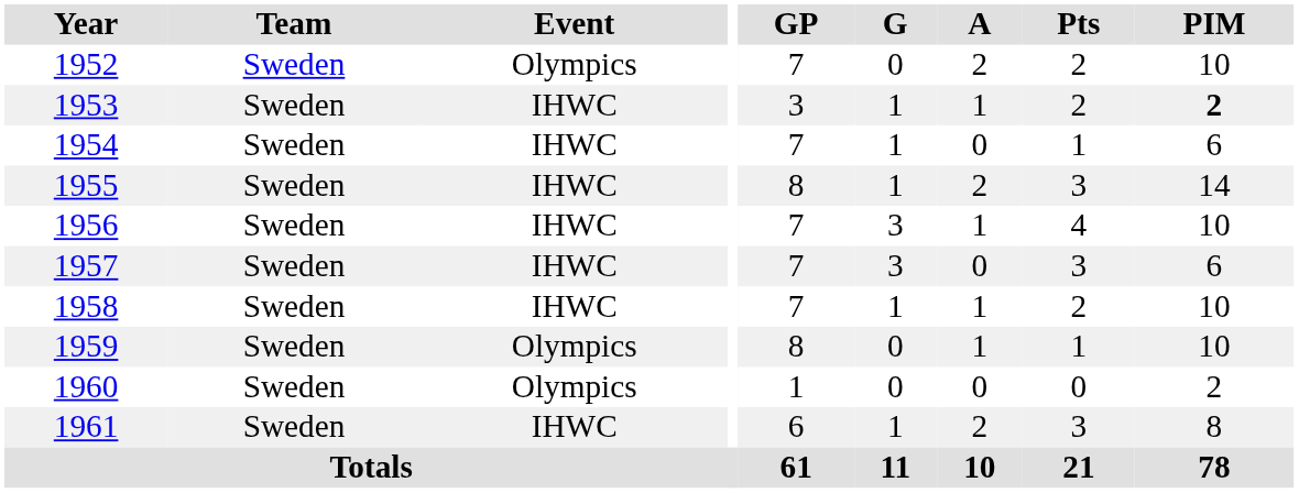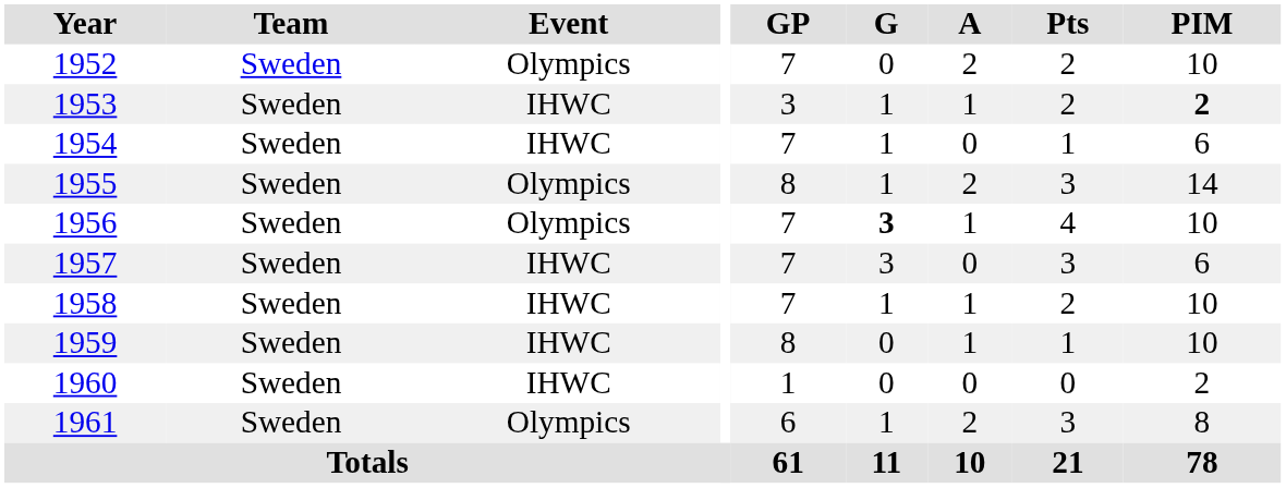1955 | Event: IHWC -> Olympics
1956 | Event: IHWC -> Olympics
1956 | G: normal -> bold
1959 | Event: Olympics -> IHWC
1960 | Event: Olympics -> IHWC
1961 | Event: IHWC -> Olympics
